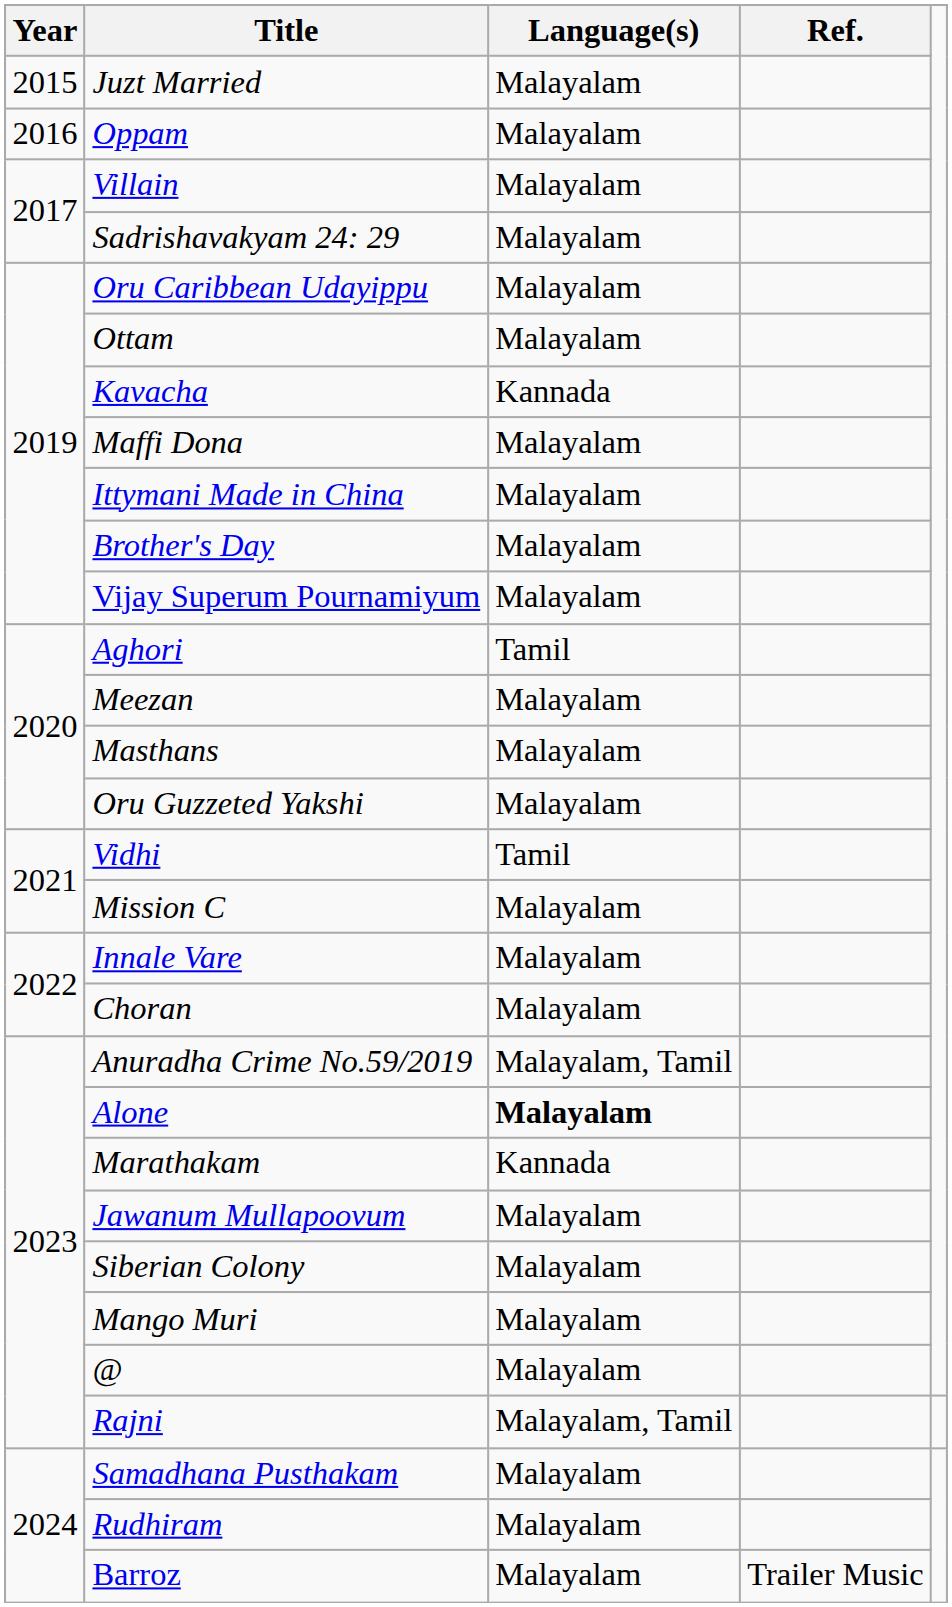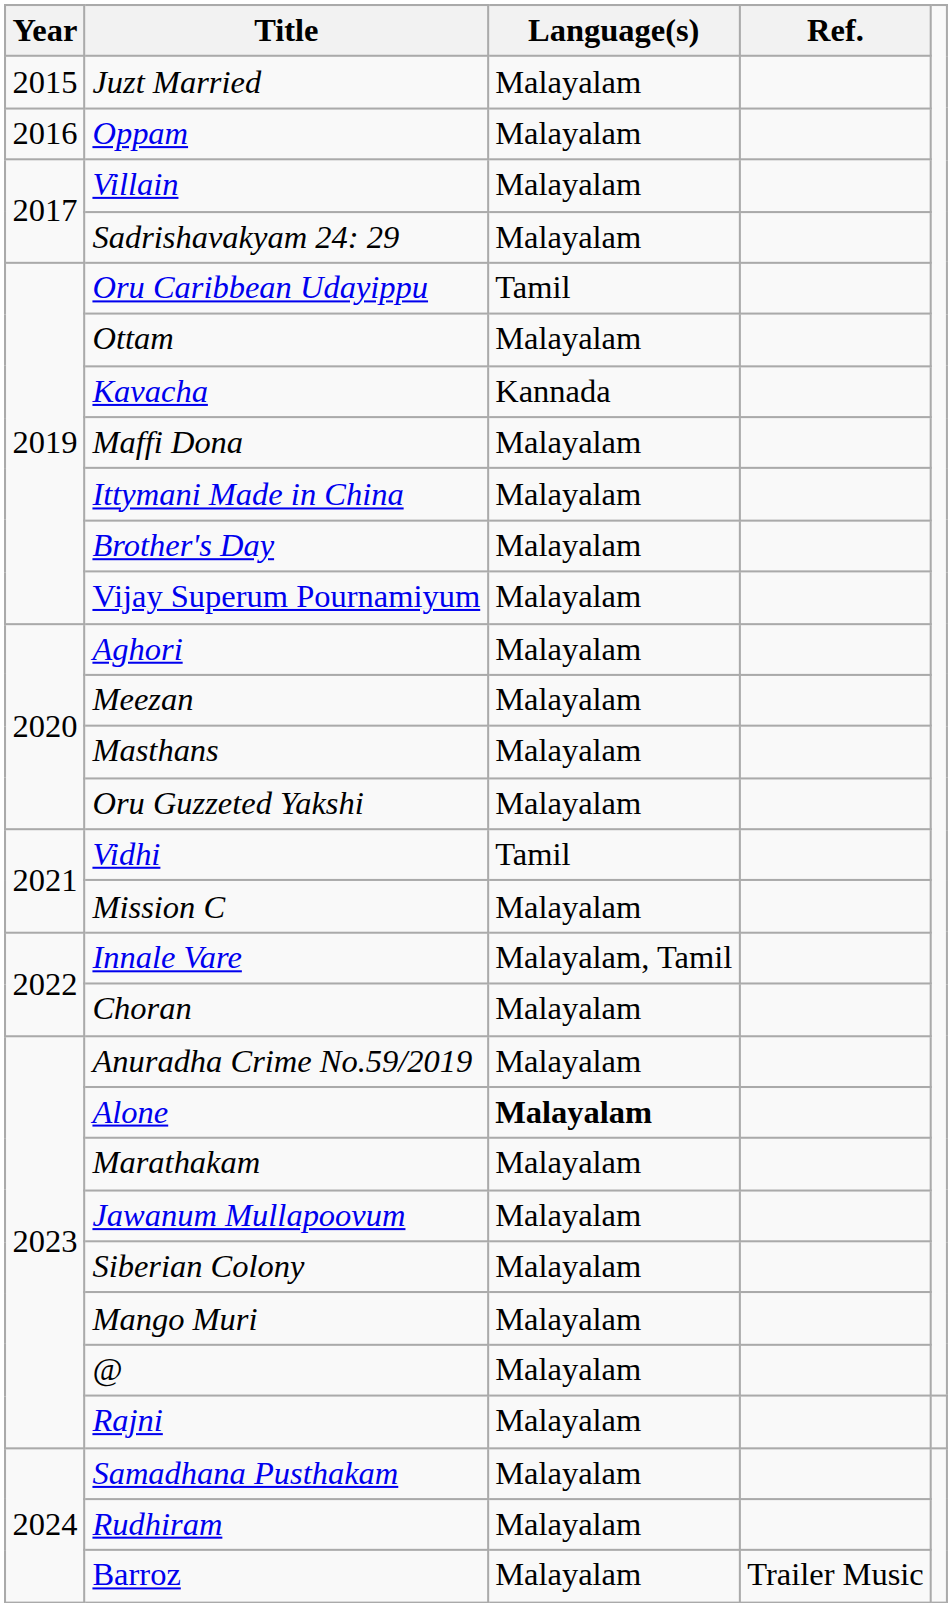Oru Caribbean Udayippu | Language(s): Malayalam -> Tamil
Aghori | Language(s): Tamil -> Malayalam
Innale Vare | Language(s): Malayalam -> Malayalam, Tamil
Anuradha Crime No.59/2019 | Language(s): Malayalam, Tamil -> Malayalam
Marathakam | Language(s): Kannada -> Malayalam
Rajni | Language(s): Malayalam, Tamil -> Malayalam
